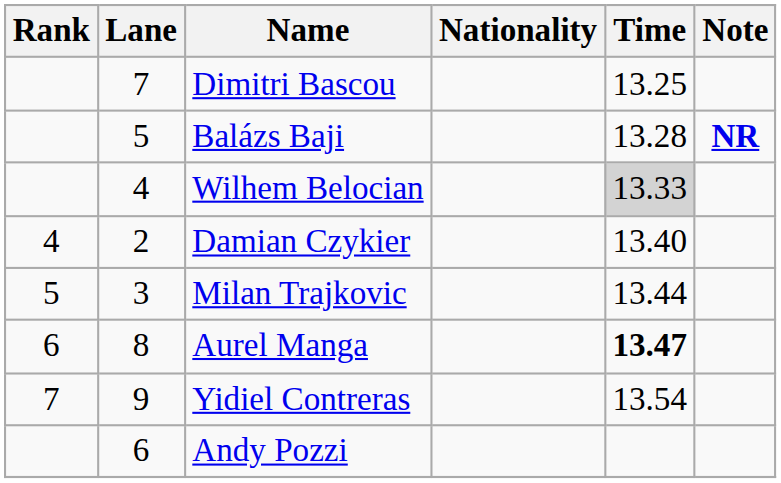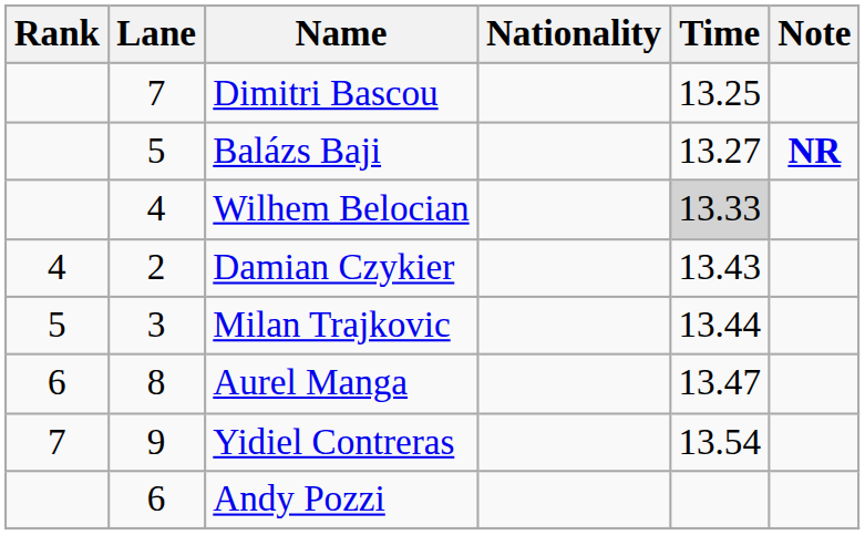Balázs Baji | Time: 13.28 -> 13.27
Damian Czykier | Time: 13.40 -> 13.43
Aurel Manga | Time: bold -> normal
